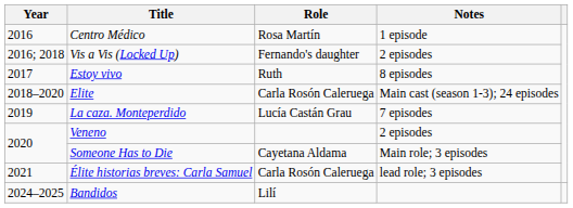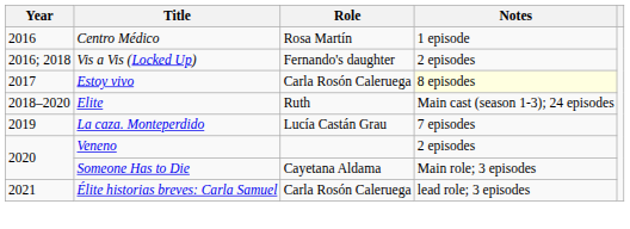Estoy vivo | Role: Ruth -> Carla Rosón Caleruega
Estoy vivo | Notes: no background -> lightyellow background
Elite | Role: Carla Rosón Caleruega -> Ruth
- row: 2024–2025 | Bandidos | Lilí
